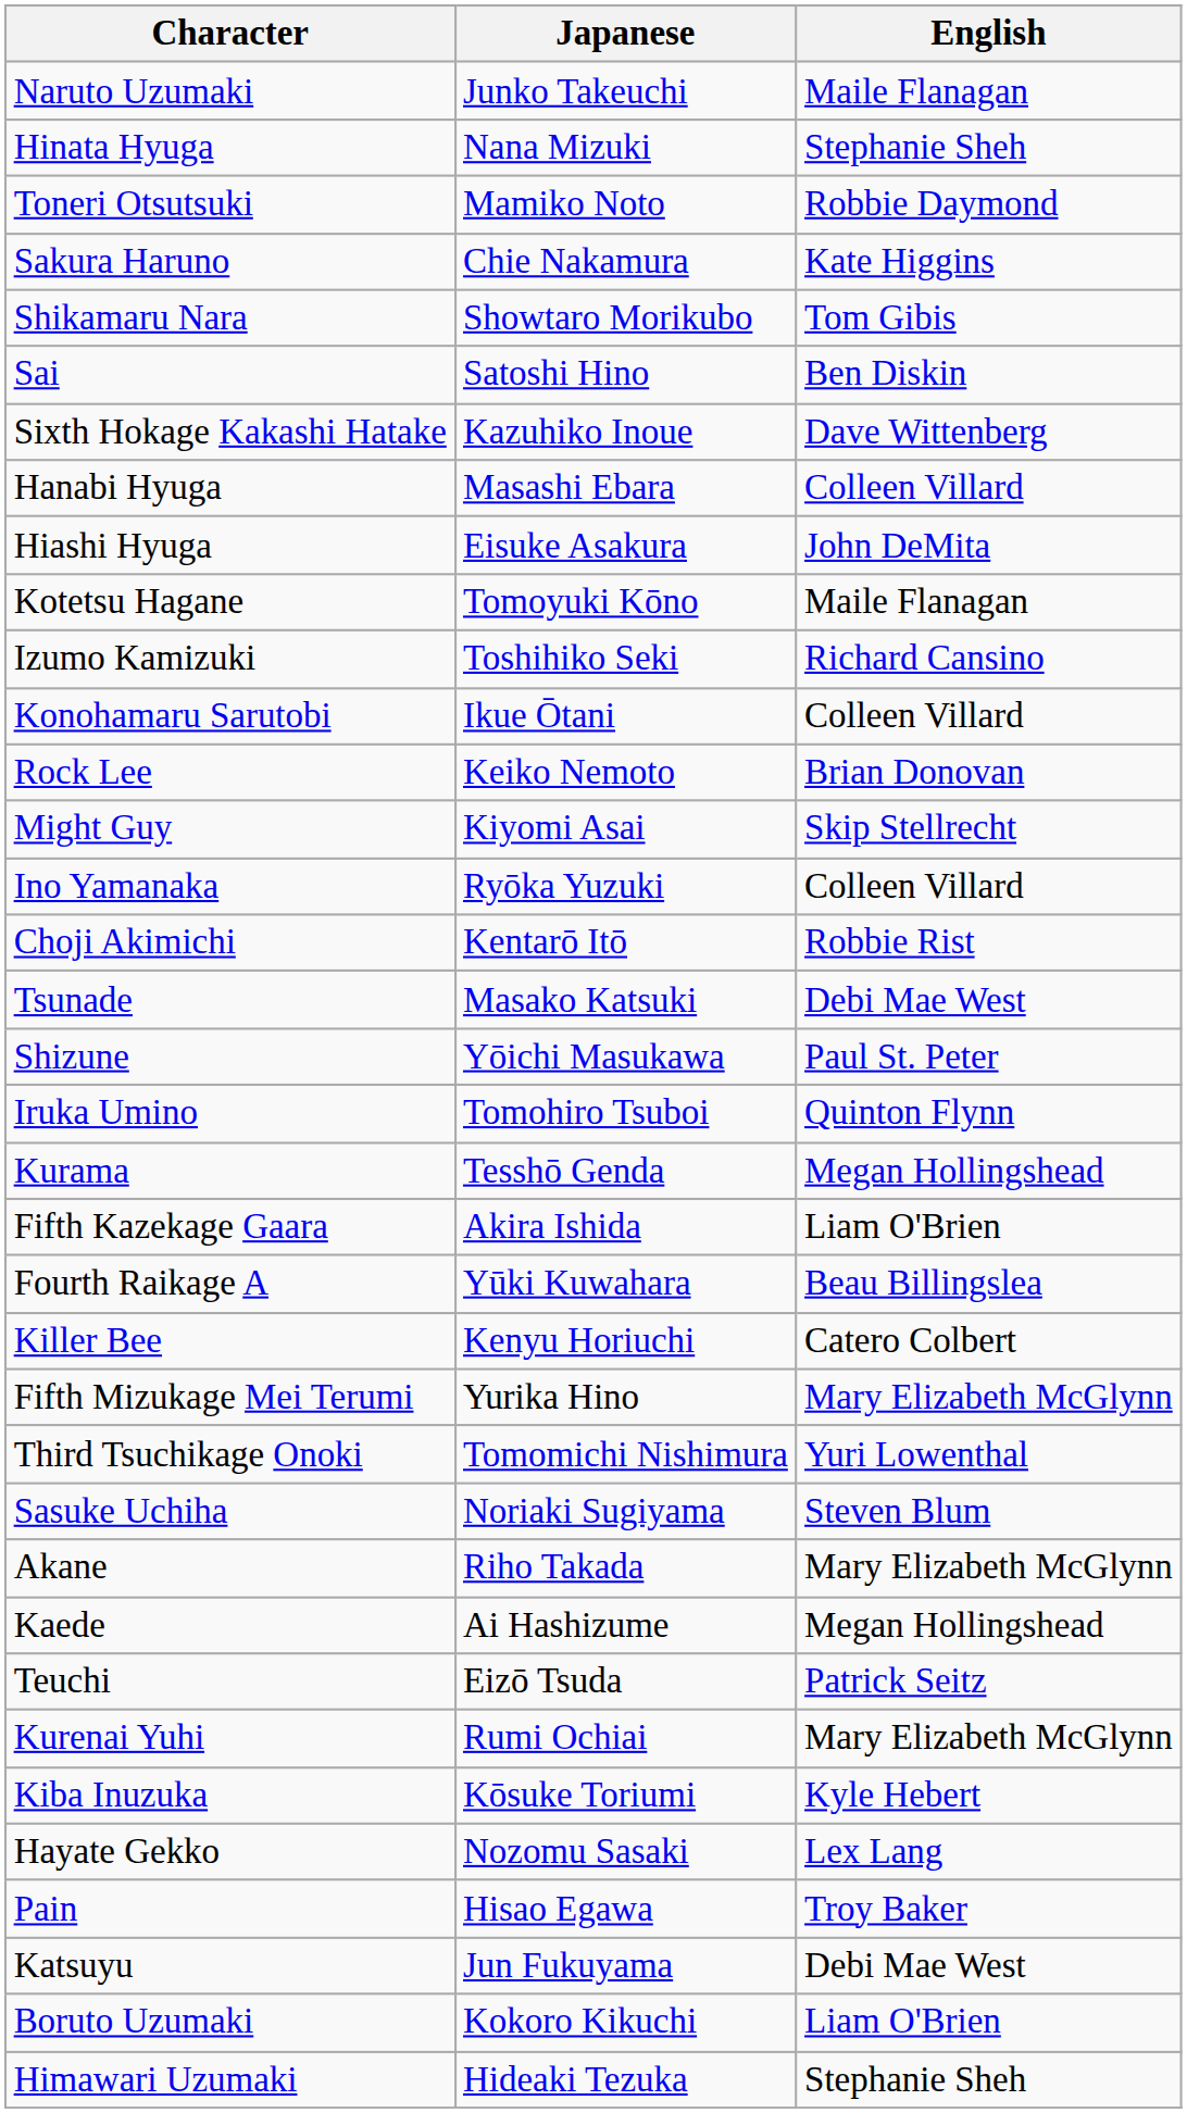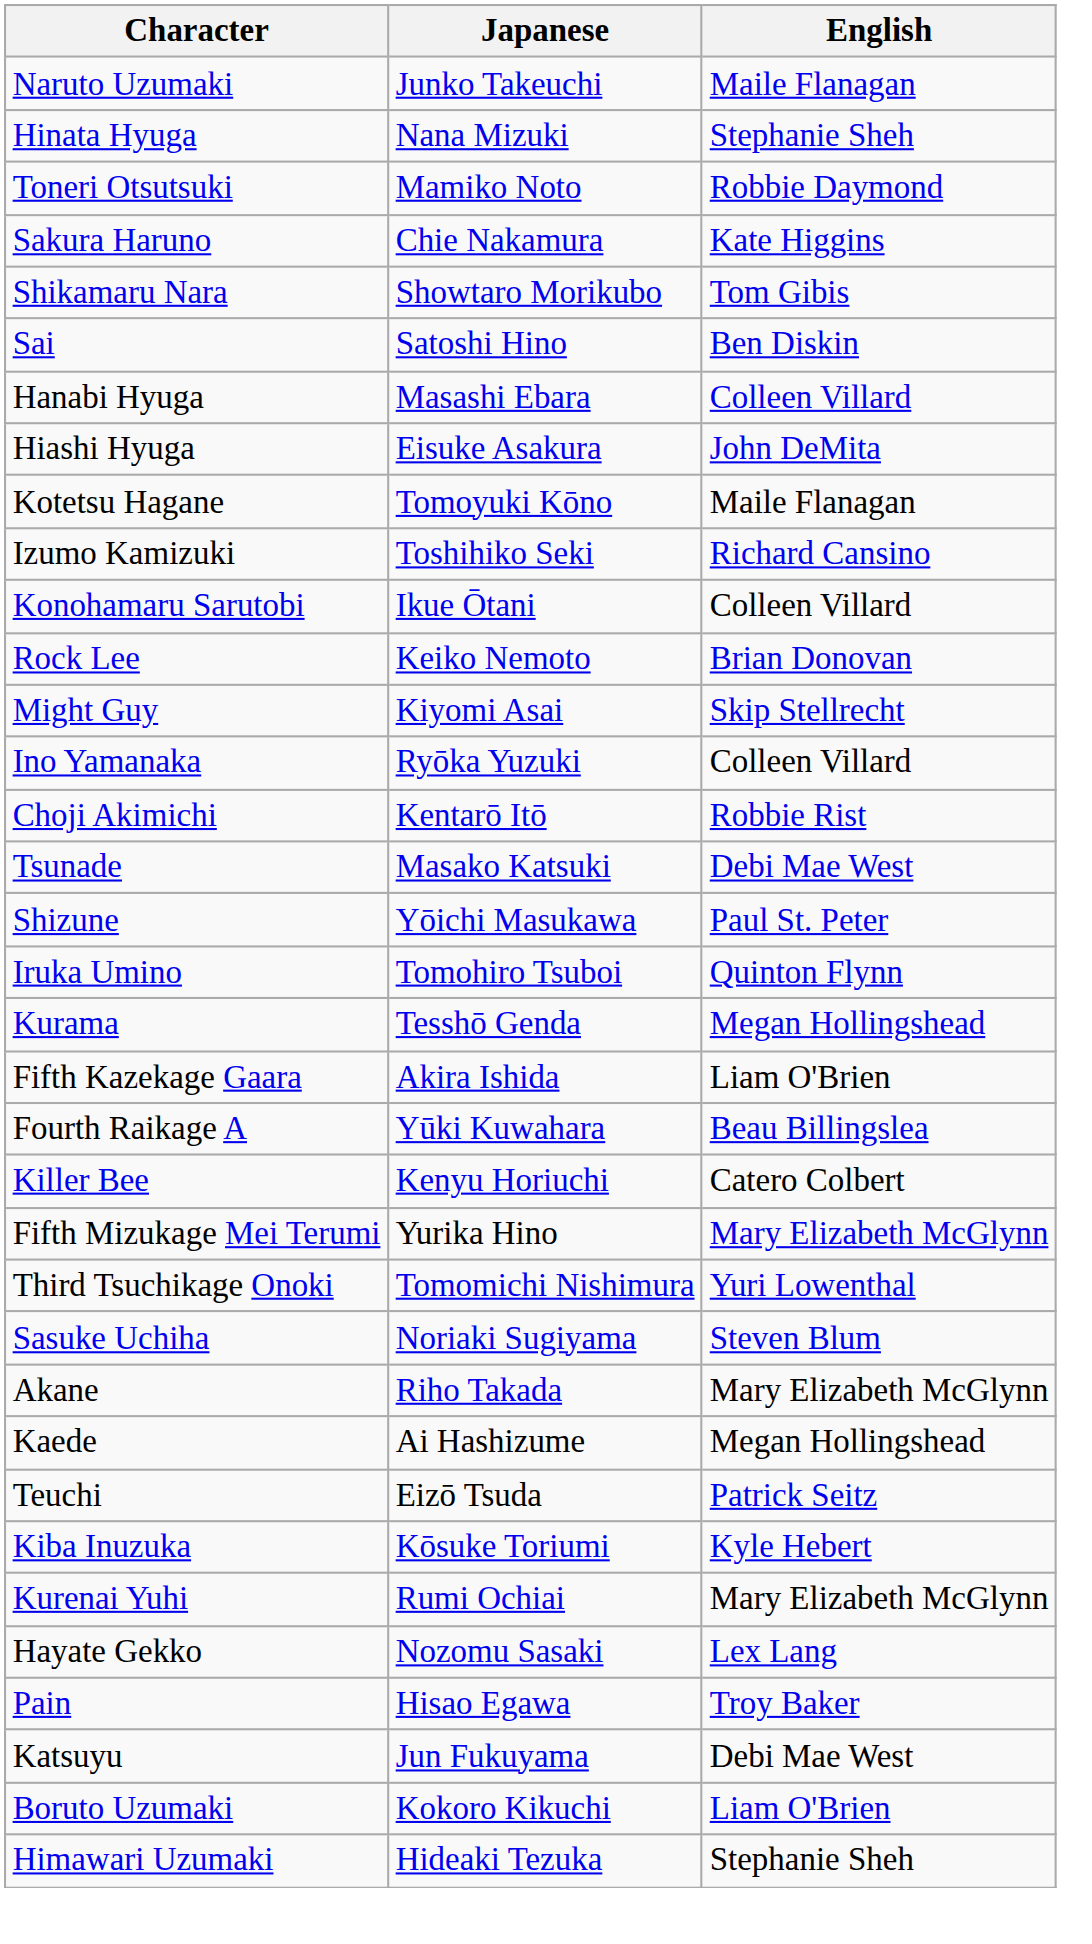- row: Sixth Hokage Kakashi Hatake | Kazuhiko Inoue | Dave Wittenberg
rows swapped: Kiba Inuzuka <-> Kurenai Yuhi
